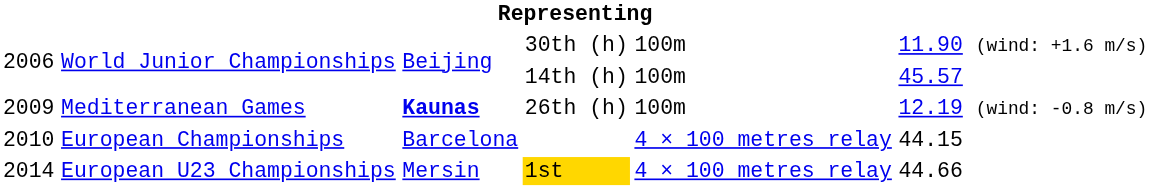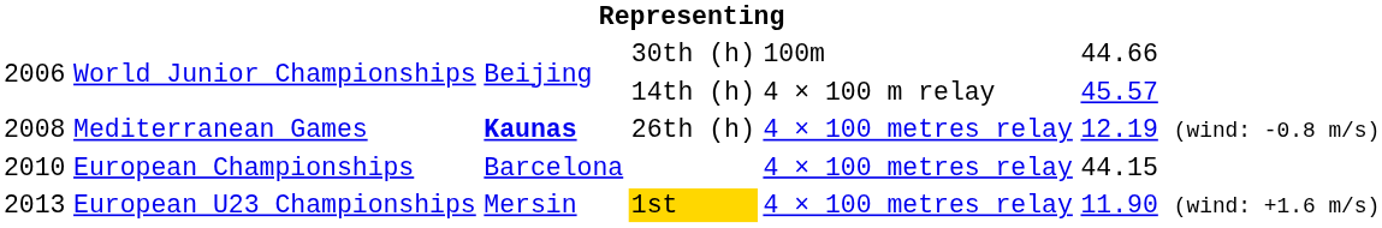30th (h) | column 6: 11.90 (wind: +1.6 m/s) -> 44.66
14th (h) | column 5: 100m -> 4 × 100 m relay
26th (h) | column 1: 2009 -> 2008
26th (h) | column 5: 100m -> 4 × 100 metres relay
1st | column 1: 2014 -> 2013
1st | column 6: 44.66 -> 11.90 (wind: +1.6 m/s)
